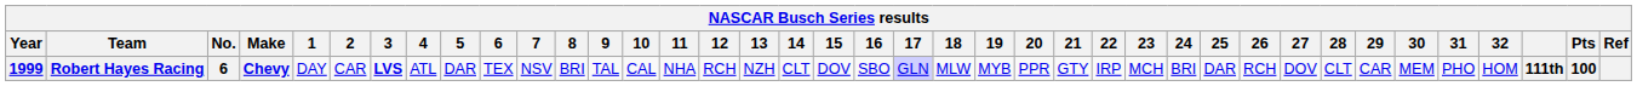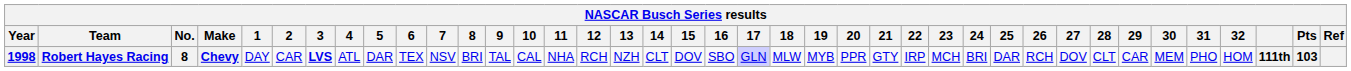Robert Hayes Racing | Year: 1999 -> 1998
Robert Hayes Racing | No.: 6 -> 8
Robert Hayes Racing | Pts: 100 -> 103
